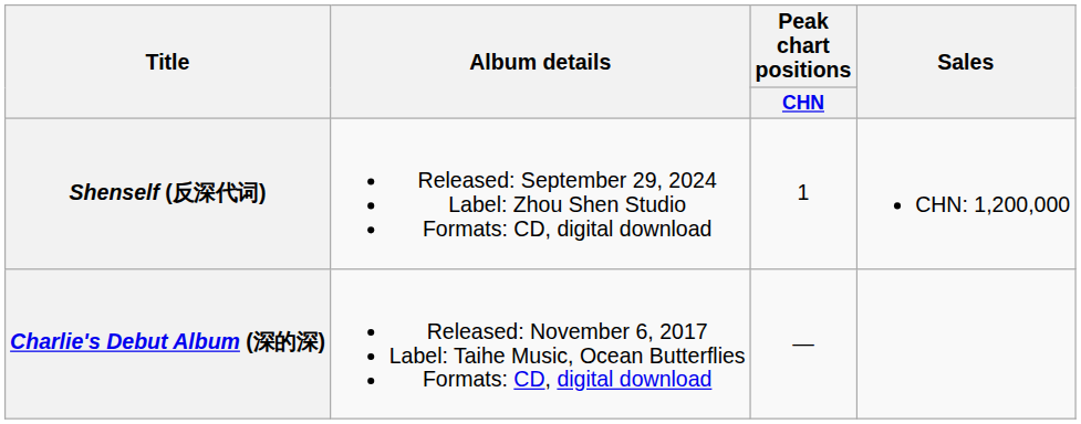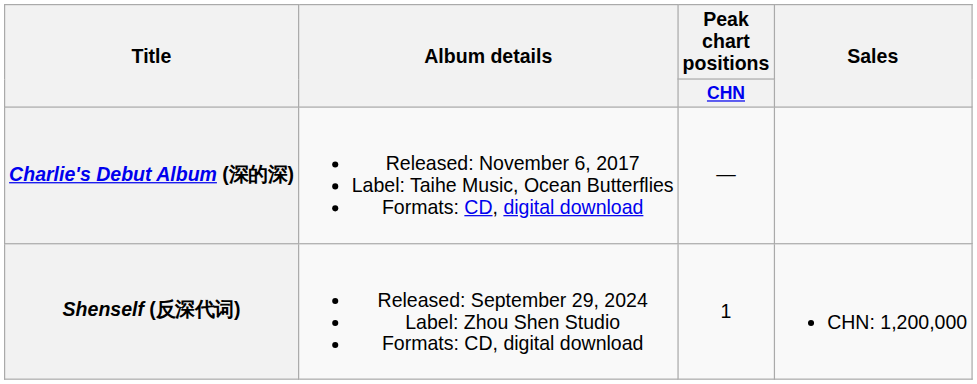rows swapped: Charlie's Debut Album (深的深) <-> Shenself (反深代词)
